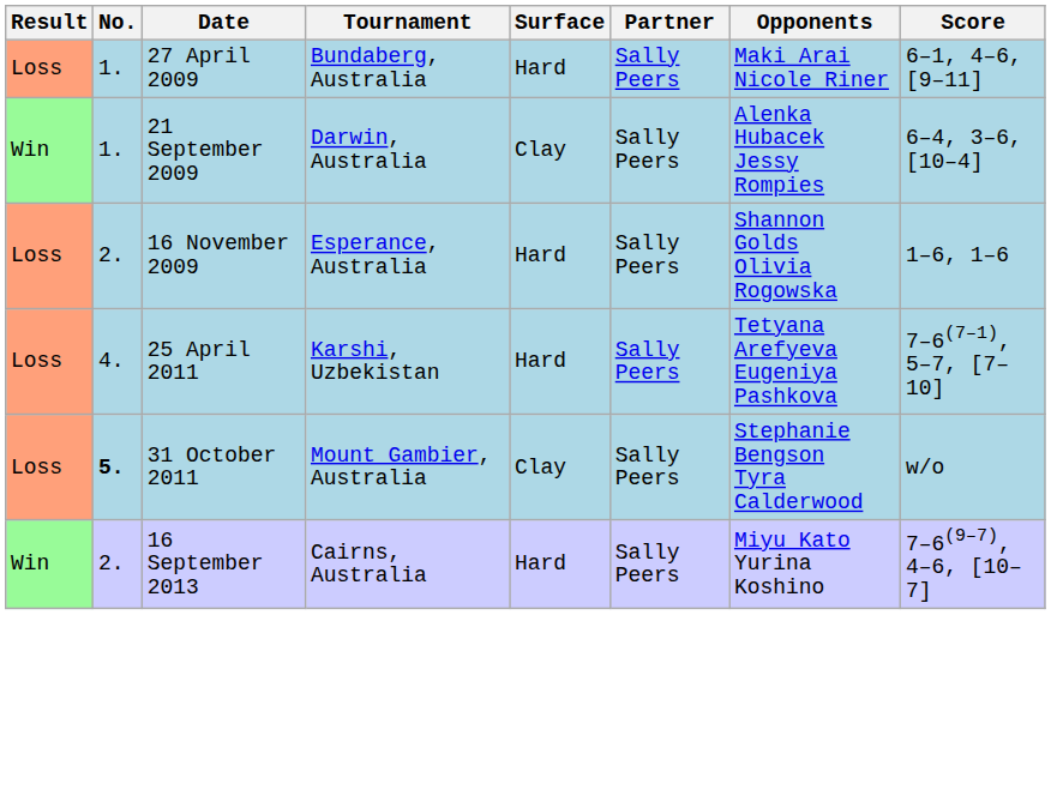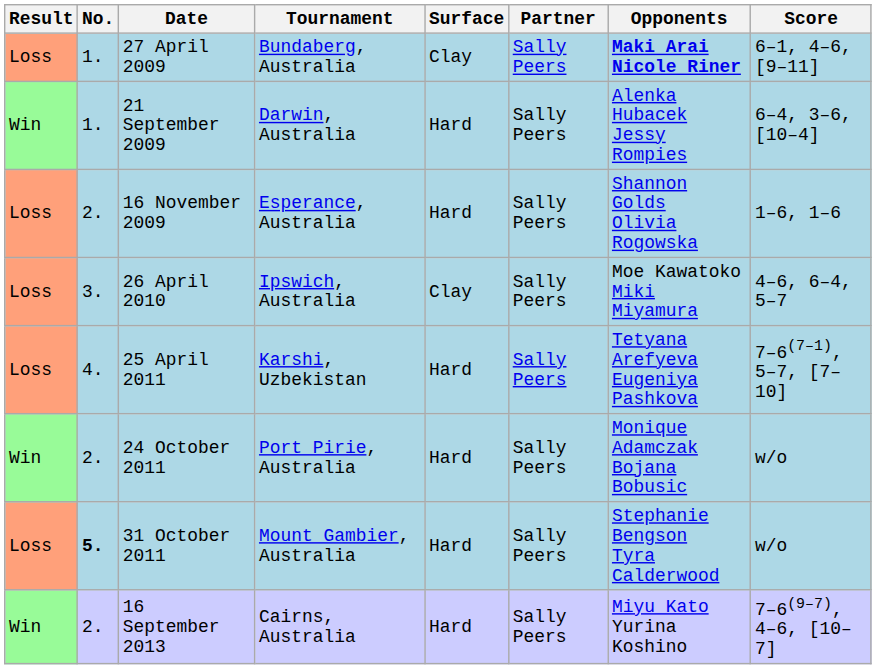27 April 2009 | Surface: Hard -> Clay
27 April 2009 | Opponents: normal -> bold
21 September 2009 | Surface: Clay -> Hard
+ row: Loss | 3. | 26 April 2010 | Ipswich, Australia | Clay | Sally Peers | Moe Kawatoko Miki Miyamura | 4–6, 6–4, 5–7
+ row: Win | 2. | 24 October 2011 | Port Pirie, Australia | Hard | Sally Peers | Monique Adamczak Bojana Bobusic | w/o
31 October 2011 | Surface: Clay -> Hard
